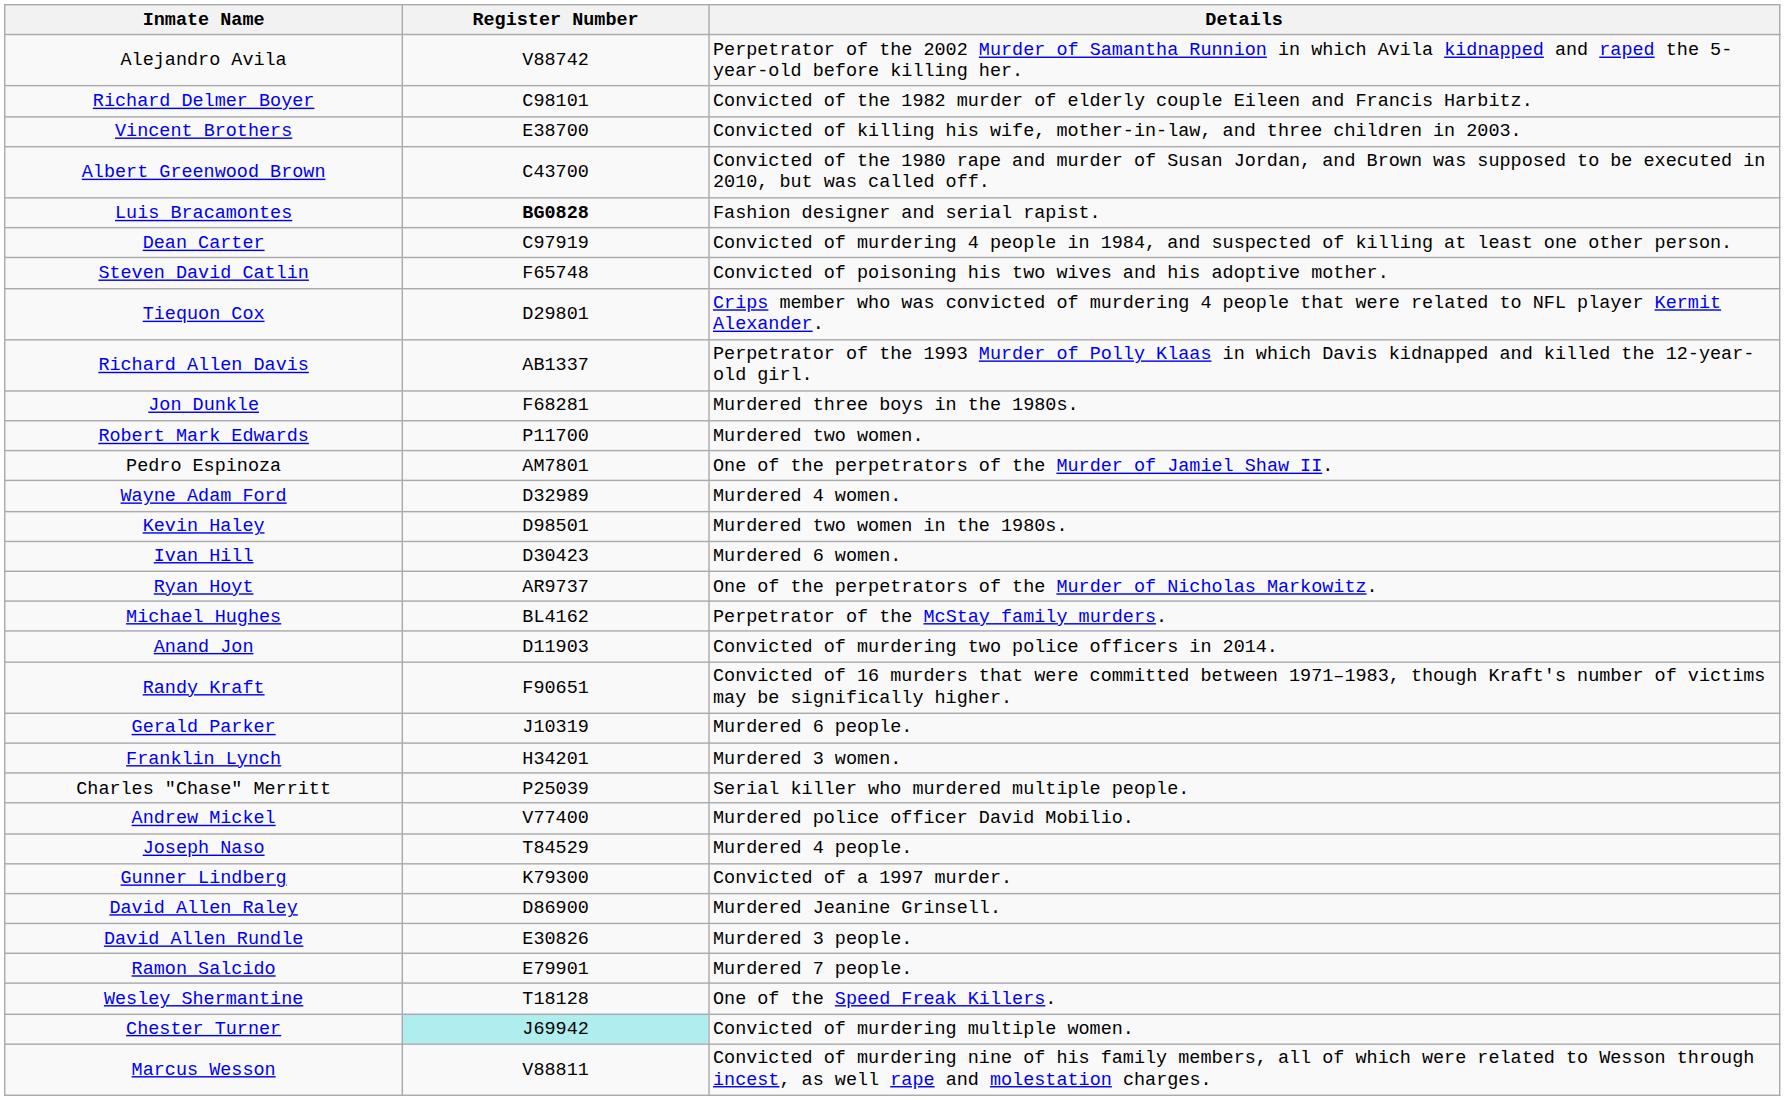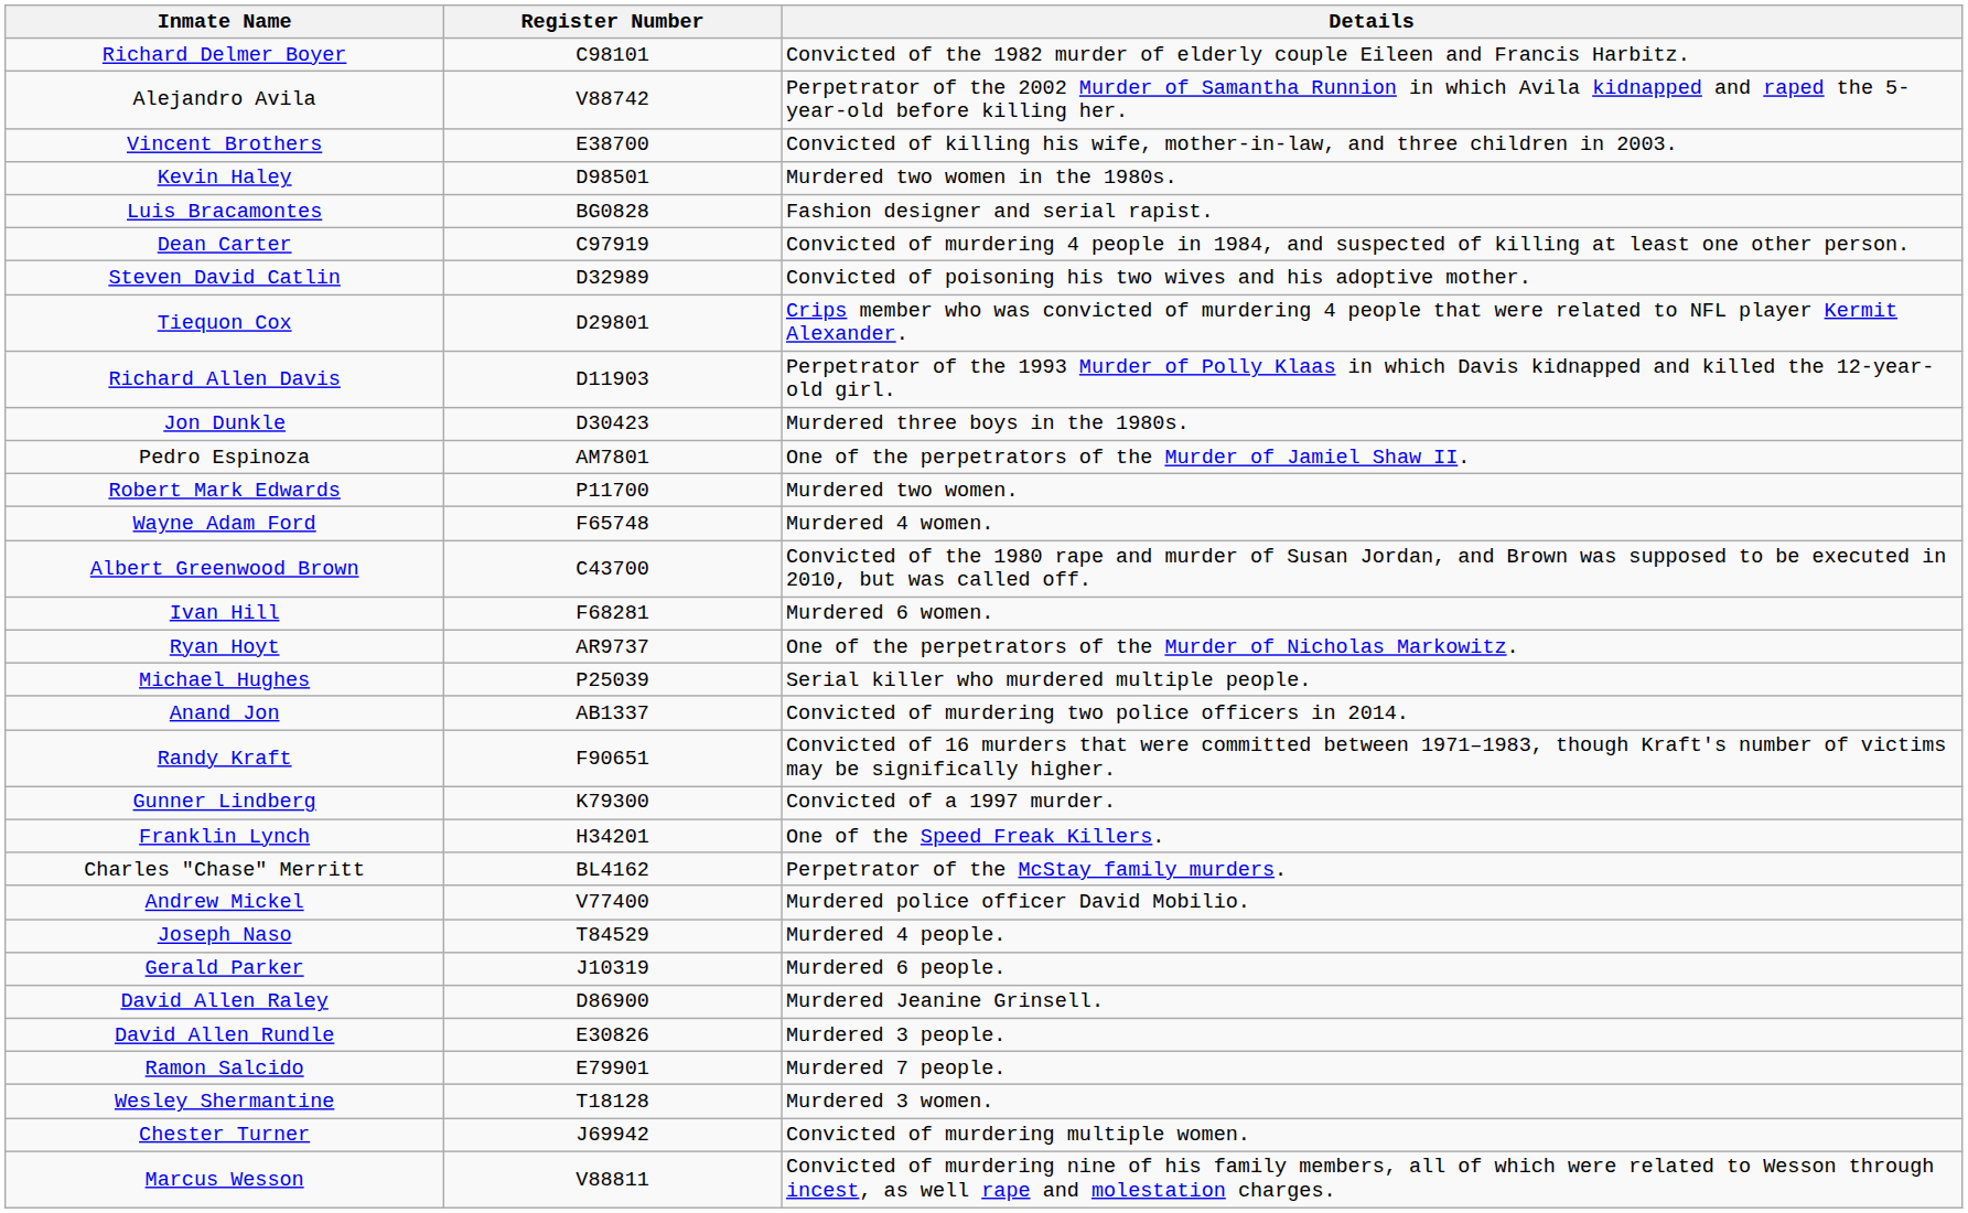rows swapped: Alejandro Avila <-> Richard Delmer Boyer
rows swapped: Albert Greenwood Brown <-> Kevin Haley
Luis Bracamontes | Register Number: bold -> normal
Steven David Catlin | Register Number: F65748 -> D32989
Richard Allen Davis | Register Number: AB1337 -> D11903
Jon Dunkle | Register Number: F68281 -> D30423
rows swapped: Robert Mark Edwards <-> Pedro Espinoza
Wayne Adam Ford | Register Number: D32989 -> F65748
Ivan Hill | Register Number: D30423 -> F68281
Michael Hughes | Register Number: BL4162 -> P25039
Michael Hughes | Details: Perpetrator of the McStay family murders. -> Serial killer who murdered multiple people.
Anand Jon | Register Number: D11903 -> AB1337
rows swapped: Gunner Lindberg <-> Gerald Parker
Franklin Lynch | Details: Murdered 3 women. -> One of the Speed Freak Killers.
Charles "Chase" Merritt | Register Number: P25039 -> BL4162
Charles "Chase" Merritt | Details: Serial killer who murdered multiple people. -> Perpetrator of the McStay family murders.
Wesley Shermantine | Details: One of the Speed Freak Killers. -> Murdered 3 women.
Chester Turner | Register Number: paleturquoise background -> no background
